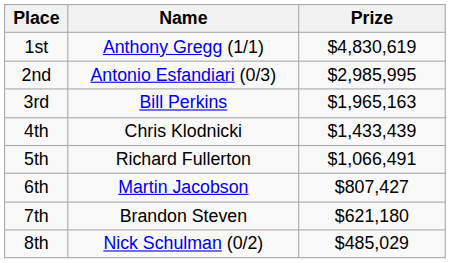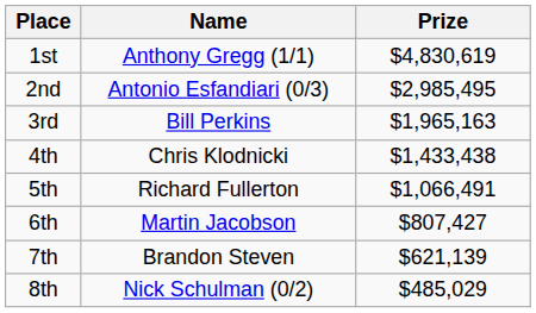2nd | Prize: $2,985,995 -> $2,985,495
4th | Prize: $1,433,439 -> $1,433,438
7th | Prize: $621,180 -> $621,139
